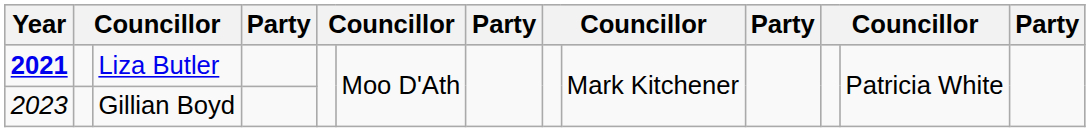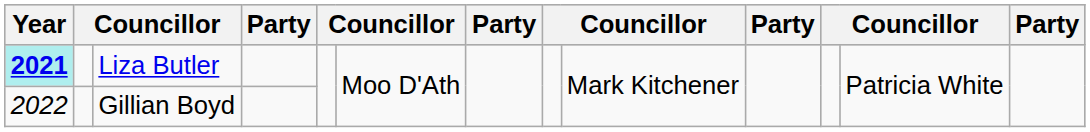Liza Butler | Year: no background -> paleturquoise background
Gillian Boyd | Year: 2023 -> 2022
